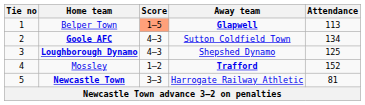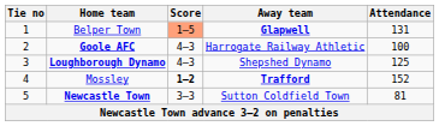Belper Town | Attendance: 113 -> 131
Goole AFC | Away team: Sutton Coldfield Town -> Harrogate Railway Athletic
Goole AFC | Attendance: 134 -> 100
Mossley | Score: normal -> bold
Newcastle Town | Away team: Harrogate Railway Athletic -> Sutton Coldfield Town
